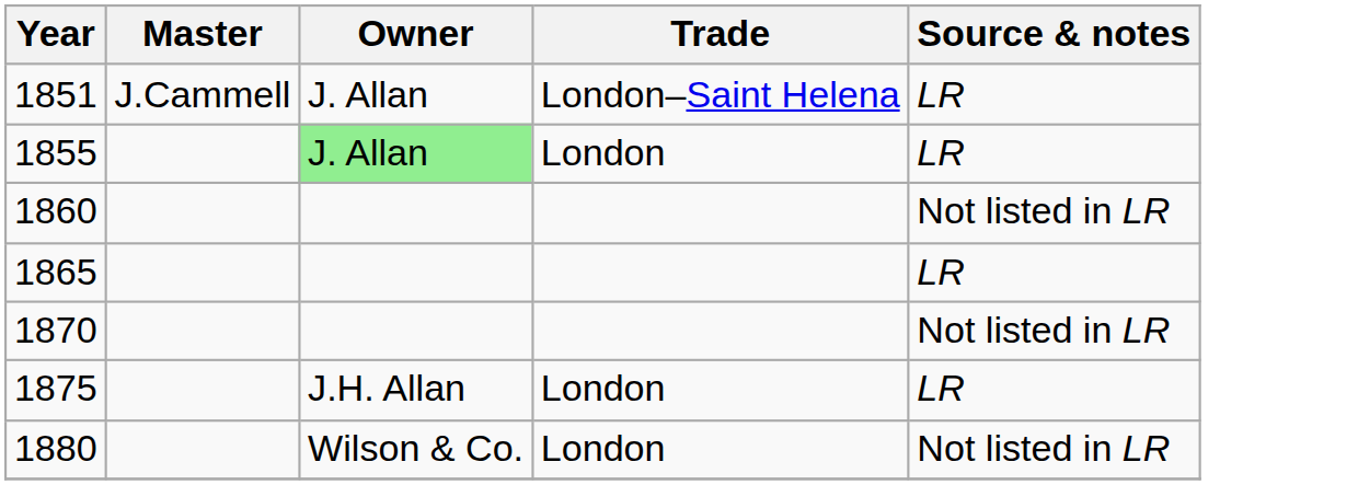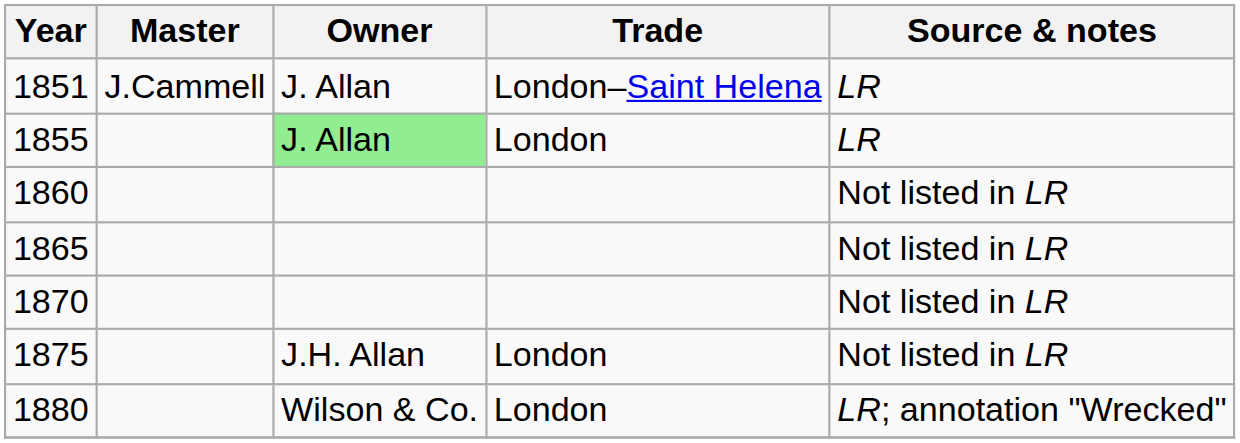1865 | Source & notes: LR -> Not listed in LR
1875 | Source & notes: LR -> Not listed in LR
1880 | Source & notes: Not listed in LR -> LR; annotation "Wrecked"
